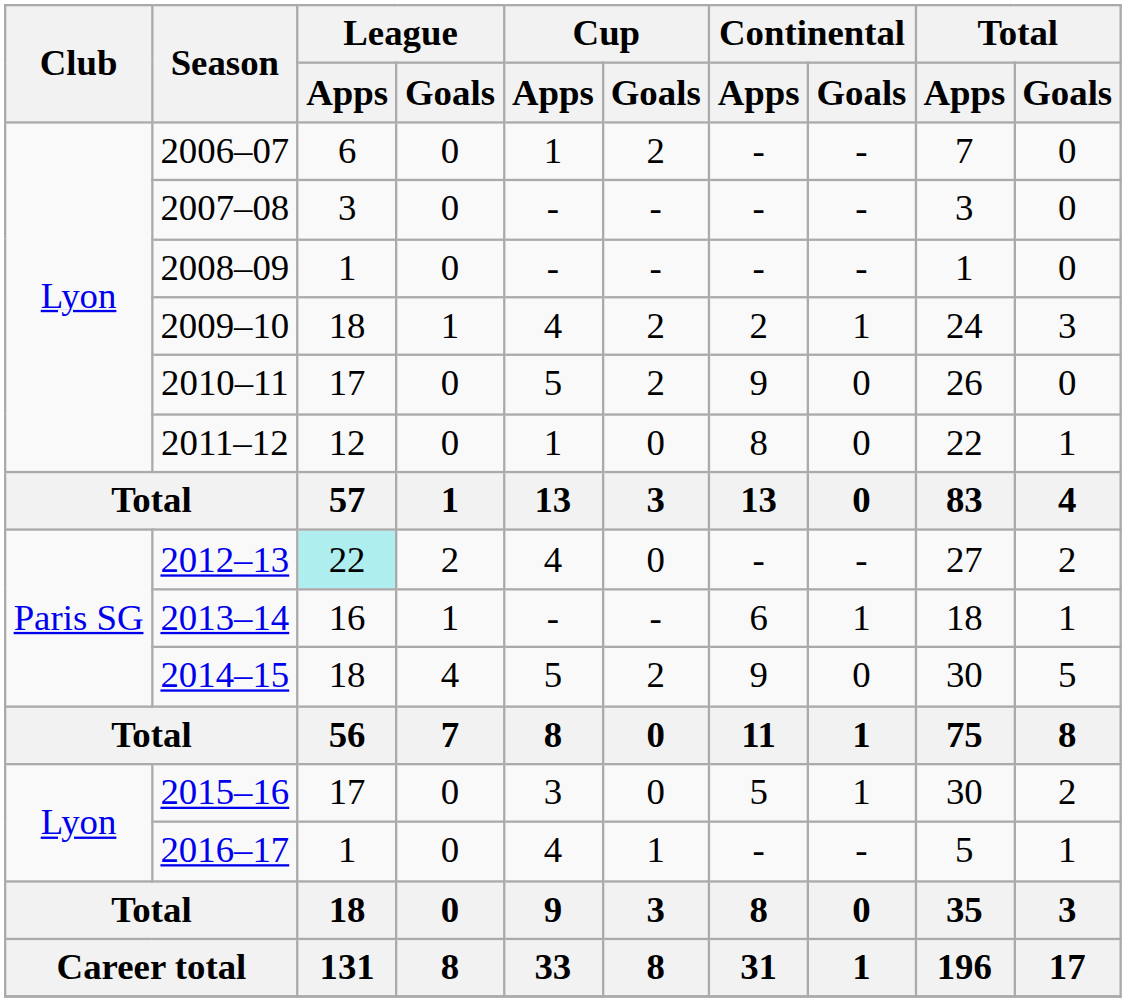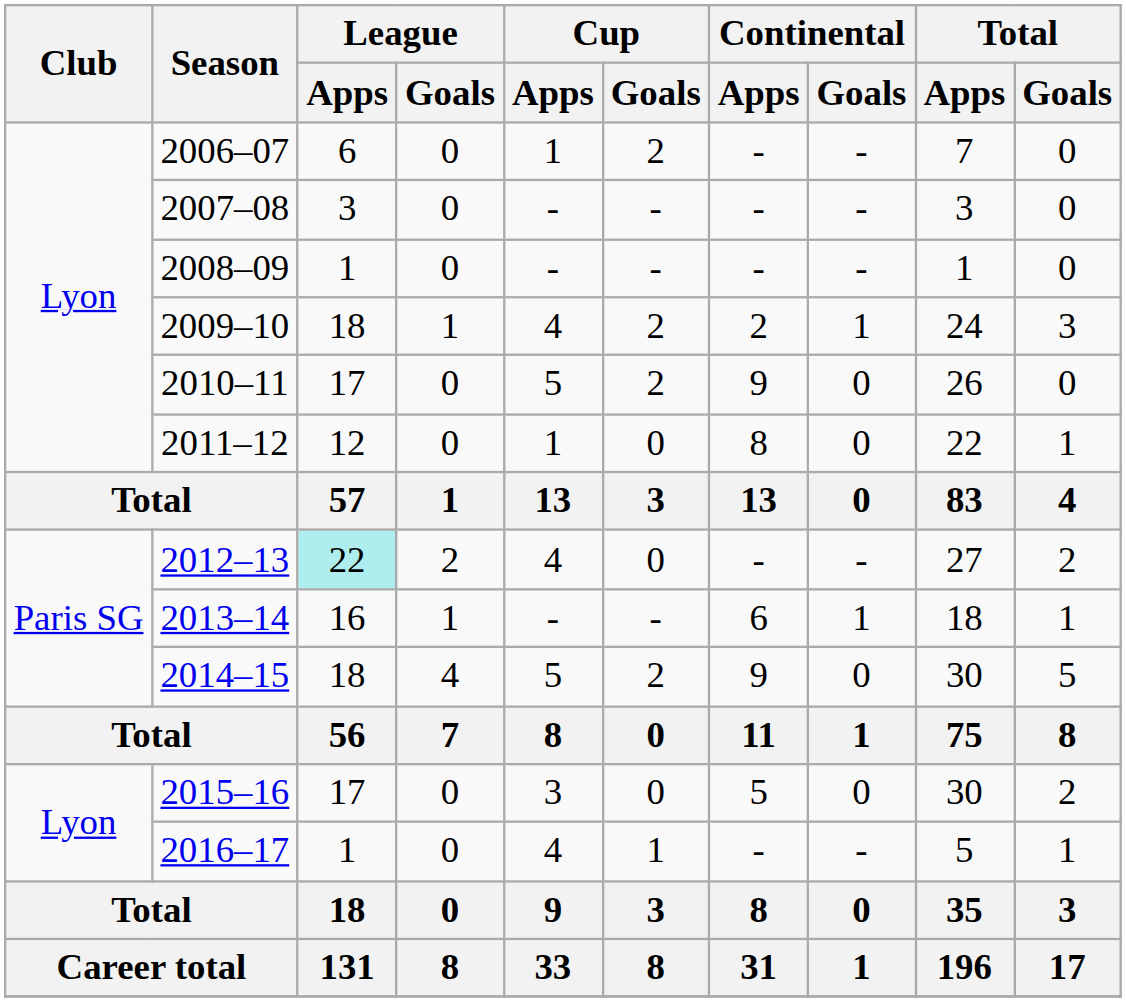2015–16 | Continental / Goals: 1 -> 0
